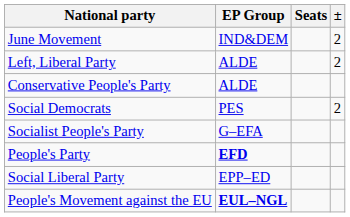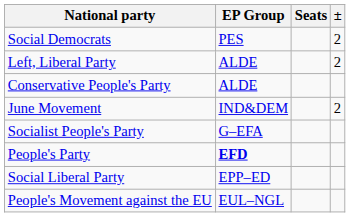rows swapped: Social Democrats <-> June Movement
People's Movement against the EU | EP Group: bold -> normal
